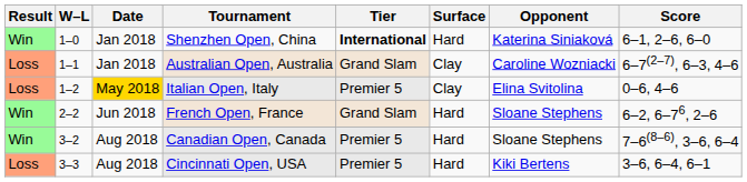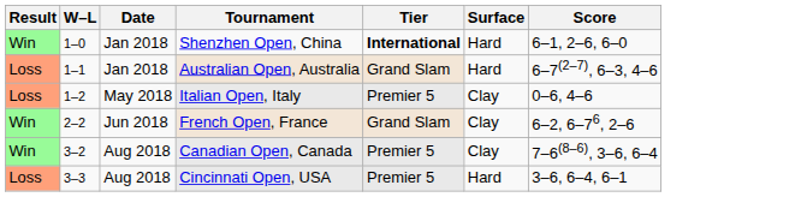- column: Opponent | Katerina Siniaková | Caroline Wozniacki | Elina Svitolina | Sloane Stephens | Sloane Stephens | Kiki Bertens
Australian Open, Australia | Surface: Clay -> Hard
Italian Open, Italy | Date: gold background -> no background
French Open, France | Surface: Hard -> Clay
Canadian Open, Canada | Surface: Hard -> Clay
